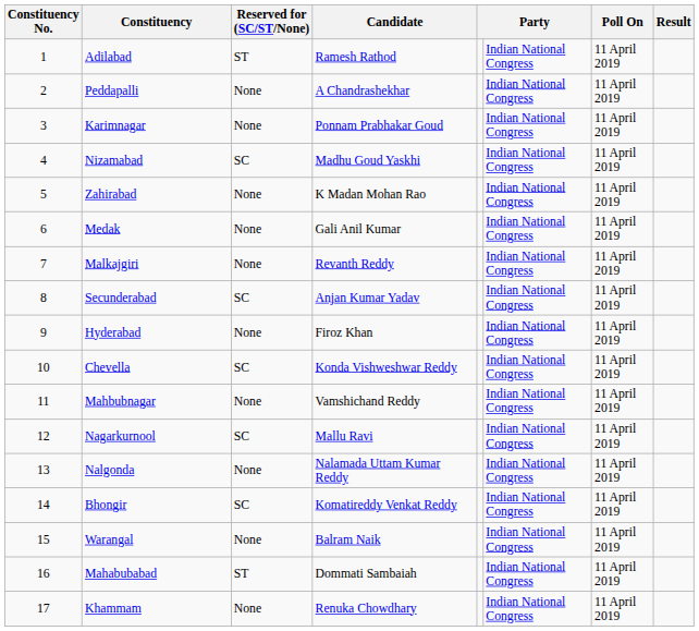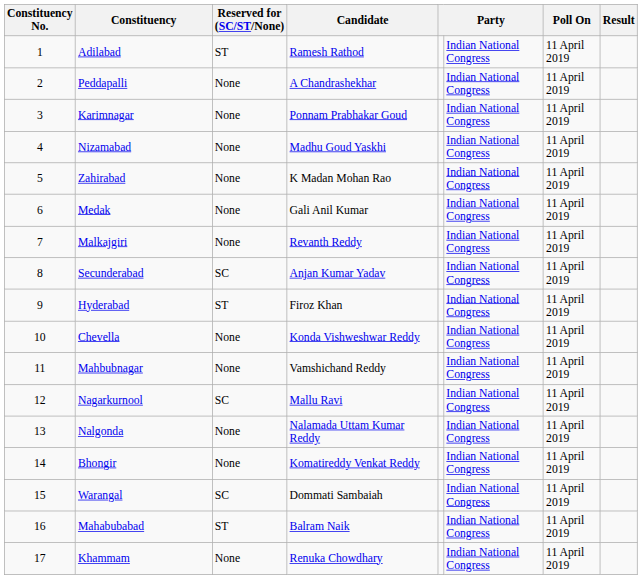Nizamabad | Reserved for (SC/ST/None): SC -> None
Hyderabad | Reserved for (SC/ST/None): None -> ST
Chevella | Reserved for (SC/ST/None): SC -> None
Bhongir | Reserved for (SC/ST/None): SC -> None
Warangal | Reserved for (SC/ST/None): None -> SC
Warangal | Candidate: Balram Naik -> Dommati Sambaiah
Mahabubabad | Candidate: Dommati Sambaiah -> Balram Naik
